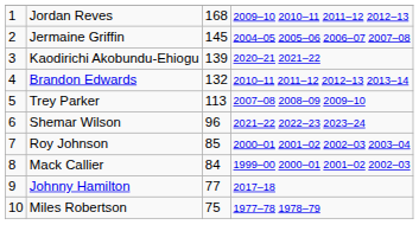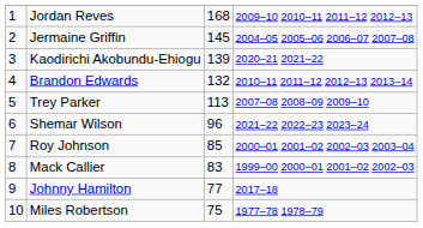Mack Callier | column 3: 84 -> 83
